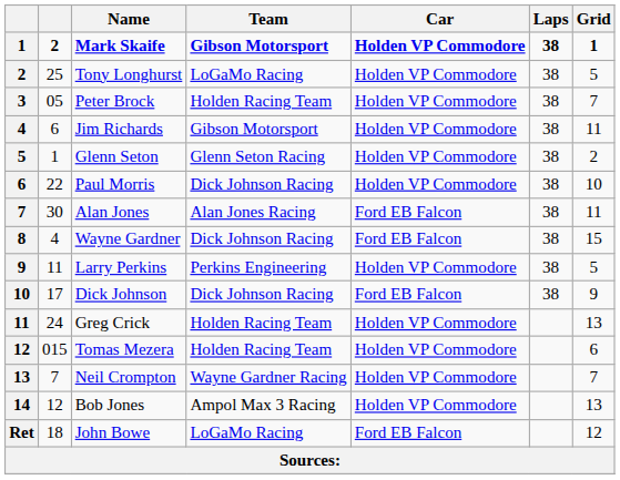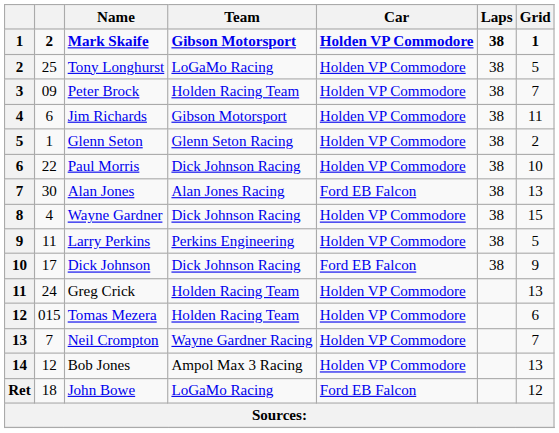Peter Brock | column 2: 05 -> 09
Alan Jones | Grid: 11 -> 13
Wayne Gardner | Car: Ford EB Falcon -> Holden VP Commodore
